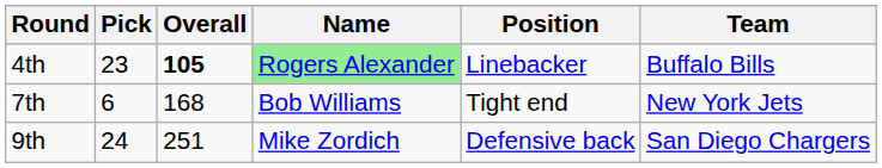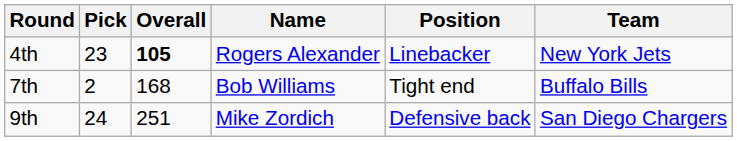4th | Name: lightgreen background -> no background
4th | Team: Buffalo Bills -> New York Jets
7th | Pick: 6 -> 2
7th | Team: New York Jets -> Buffalo Bills
